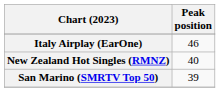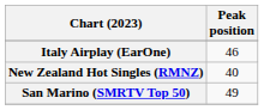San Marino (SMRTV Top 50) | Peak position: 39 -> 49
